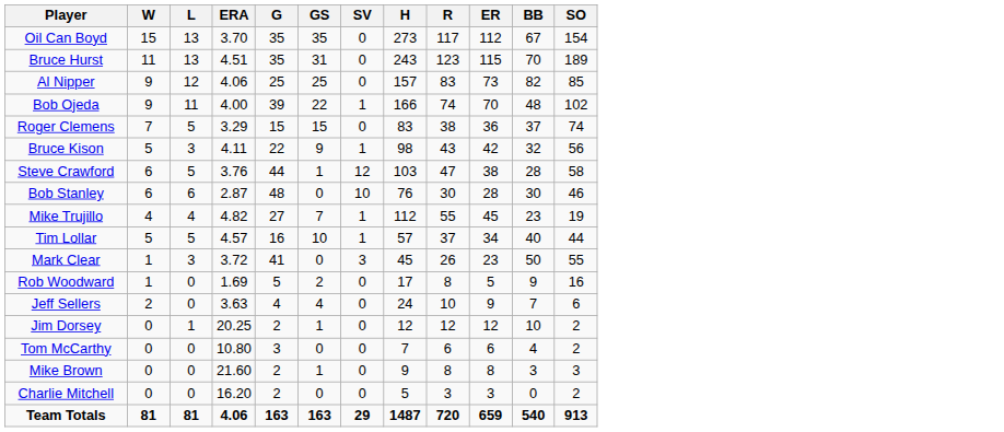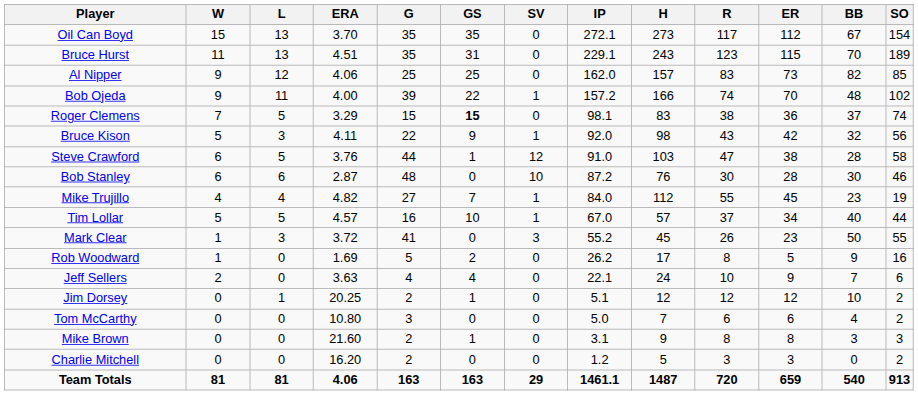+ column: IP | 272.1 | 229.1 | 162.0 | 157.2 | 98.1 | 92.0 | 91.0 | 87.2 | 84.0 | 67.0 | 55.2 | 26.2 | 22.1 | 5.1 | 5.0 | 3.1 | 1.2 | 1461.1
Roger Clemens | GS: normal -> bold
